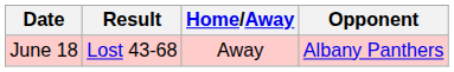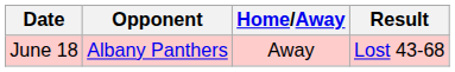columns swapped: Opponent <-> Result
